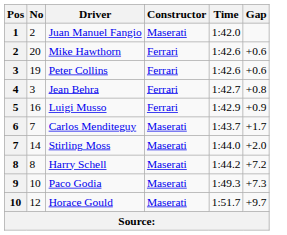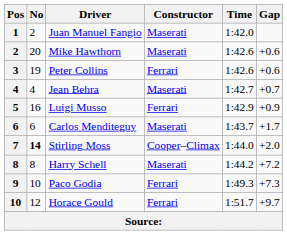Mike Hawthorn | Constructor: Ferrari -> Maserati
Jean Behra | No: 3 -> 4
Jean Behra | Constructor: Ferrari -> Maserati
Jean Behra | Gap: +0.8 -> +0.7
Carlos Menditeguy | No: 7 -> 6
Stirling Moss | No: normal -> bold
Stirling Moss | Constructor: Maserati -> Cooper–Climax
Paco Godia | Constructor: Maserati -> Ferrari
Horace Gould | Constructor: Maserati -> Ferrari
